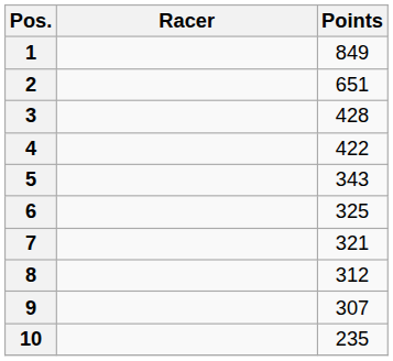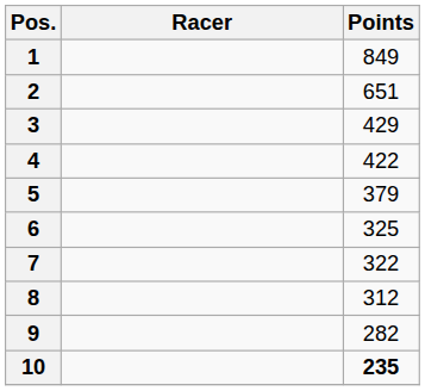3 | Points: 428 -> 429
5 | Points: 343 -> 379
7 | Points: 321 -> 322
9 | Points: 307 -> 282
10 | Points: normal -> bold
